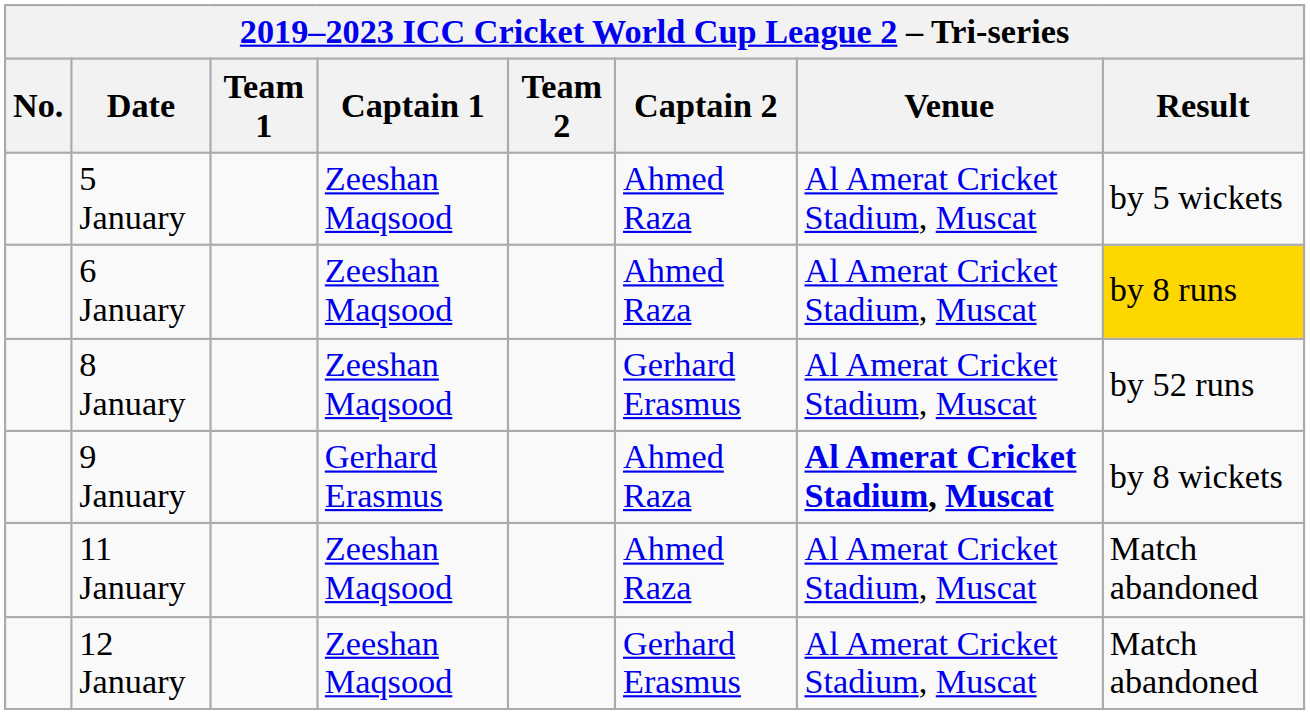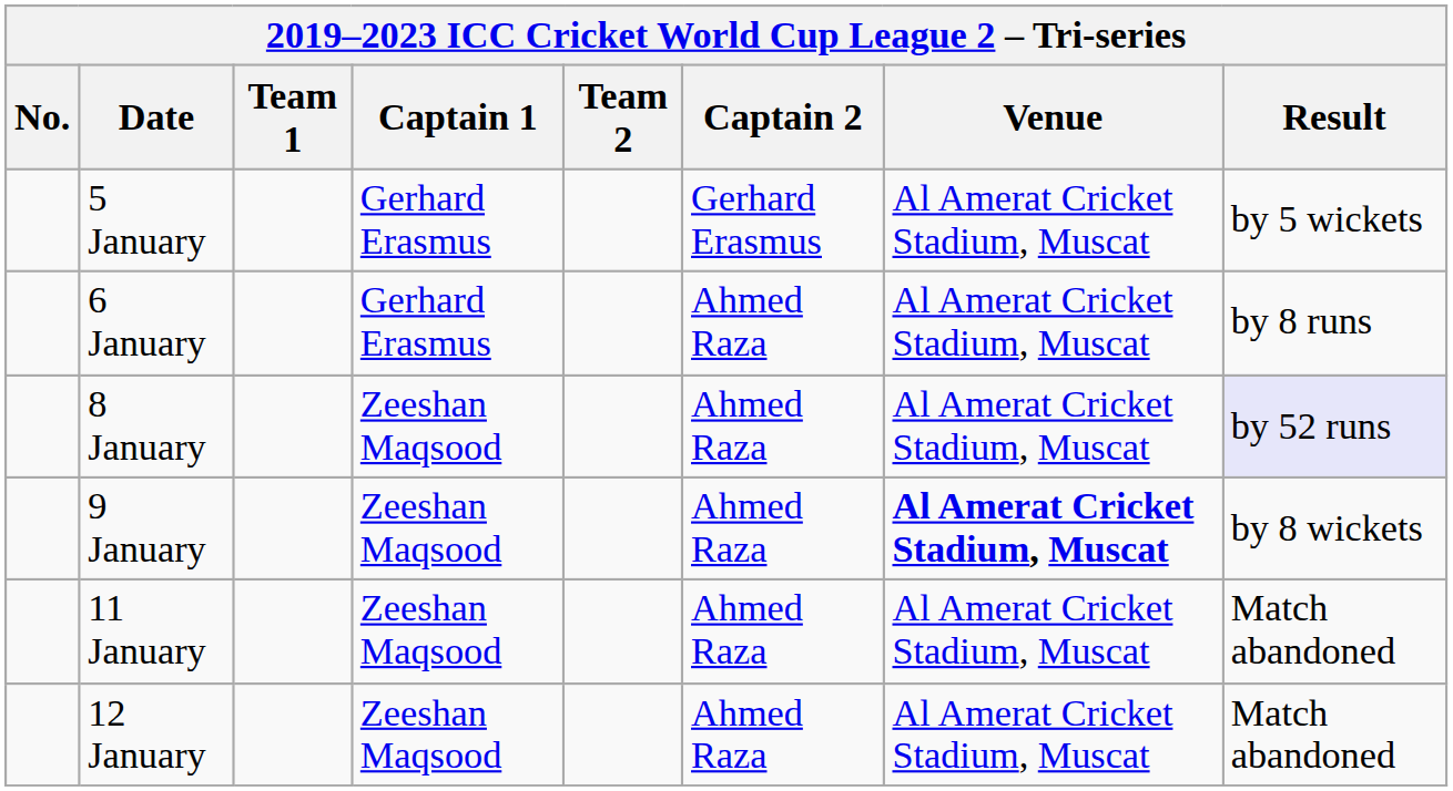5 January | Captain 1: Zeeshan Maqsood -> Gerhard Erasmus
5 January | Captain 2: Ahmed Raza -> Gerhard Erasmus
6 January | Captain 1: Zeeshan Maqsood -> Gerhard Erasmus
6 January | Result: gold background -> no background
8 January | Captain 2: Gerhard Erasmus -> Ahmed Raza
8 January | Result: no background -> lavender background
9 January | Captain 1: Gerhard Erasmus -> Zeeshan Maqsood
12 January | Captain 2: Gerhard Erasmus -> Ahmed Raza
